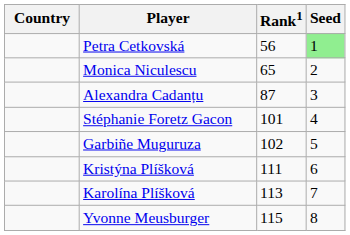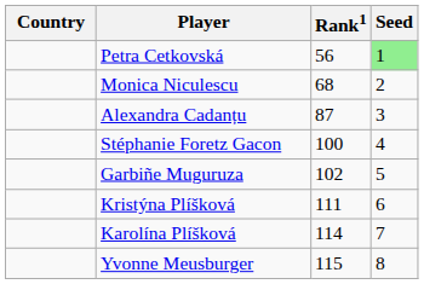Monica Niculescu | Rank1: 65 -> 68
Stéphanie Foretz Gacon | Rank1: 101 -> 100
Karolína Plíšková | Rank1: 113 -> 114
